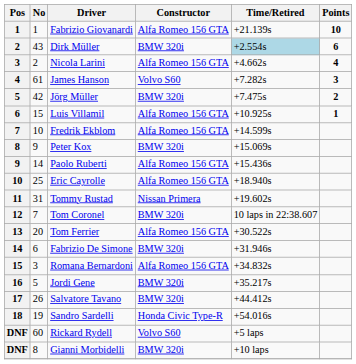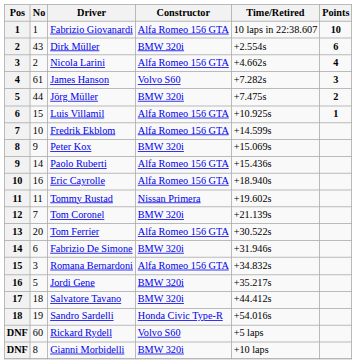Fabrizio Giovanardi | Time/Retired: +21.139s -> 10 laps in 22:38.607
Dirk Müller | Time/Retired: lightblue background -> no background
Jörg Müller | No: 42 -> 44
Eric Cayrolle | No: 25 -> 16
Tommy Rustad | No: 31 -> 11
Tom Coronel | Time/Retired: 10 laps in 22:38.607 -> +21.139s
Salvatore Tavano | No: 26 -> 18
